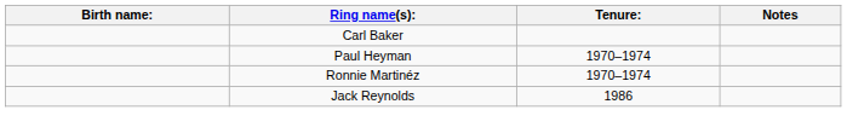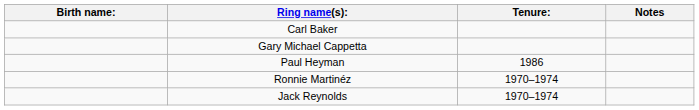+ row: Gary Michael Cappetta
Paul Heyman | Tenure:: 1970–1974 -> 1986
Jack Reynolds | Tenure:: 1986 -> 1970–1974
